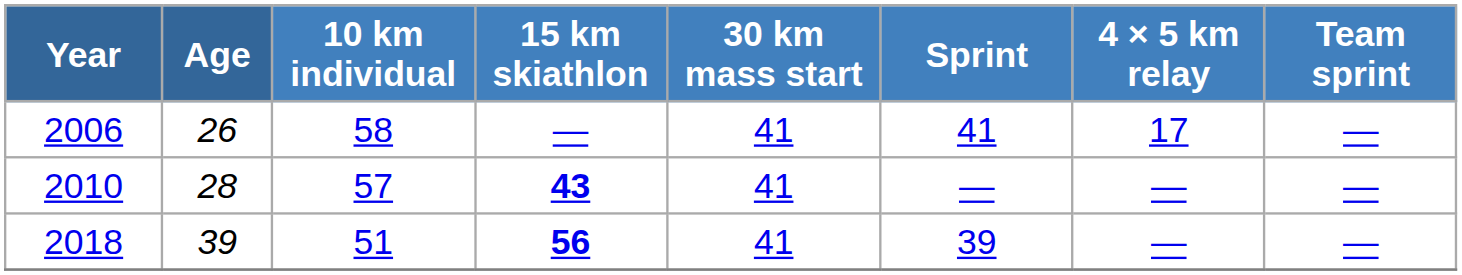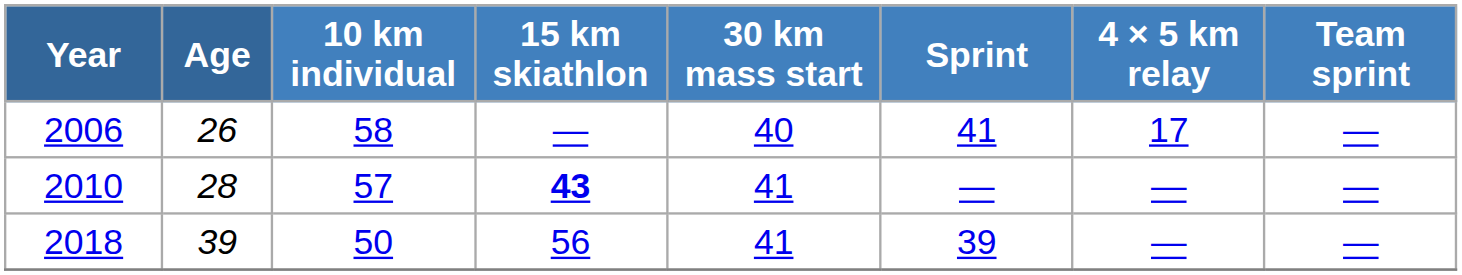2006 | 30 km mass start: 41 -> 40
2018 | 10 km individual: 51 -> 50
2018 | 15 km skiathlon: bold -> normal
